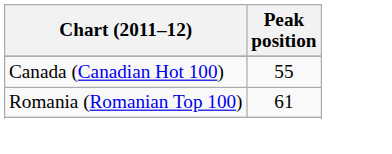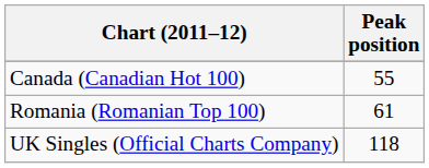+ row: UK Singles (Official Charts Company) | 118
